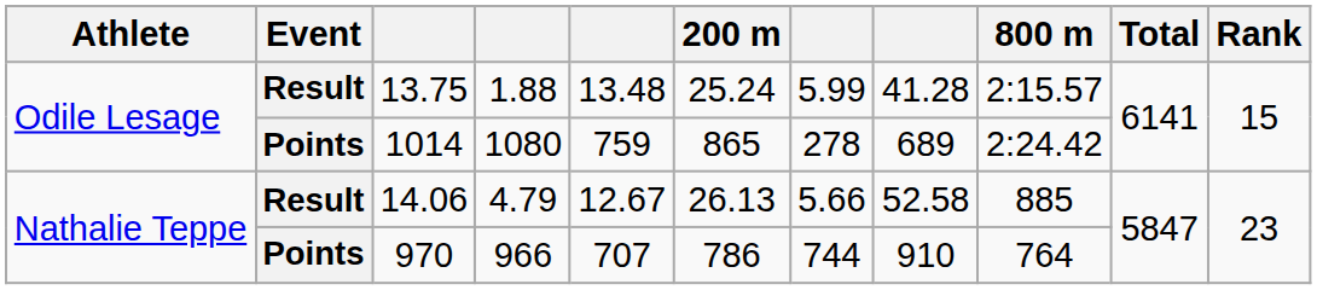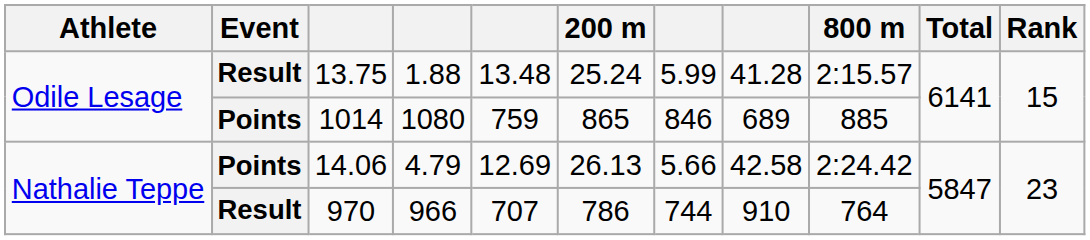1014 | column 7: 278 -> 846
1014 | 800 m: 2:24.42 -> 885
14.06 | Event: Result -> Points
14.06 | column 5: 12.67 -> 12.69
14.06 | column 8: 52.58 -> 42.58
14.06 | 800 m: 885 -> 2:24.42
970 | Event: Points -> Result
